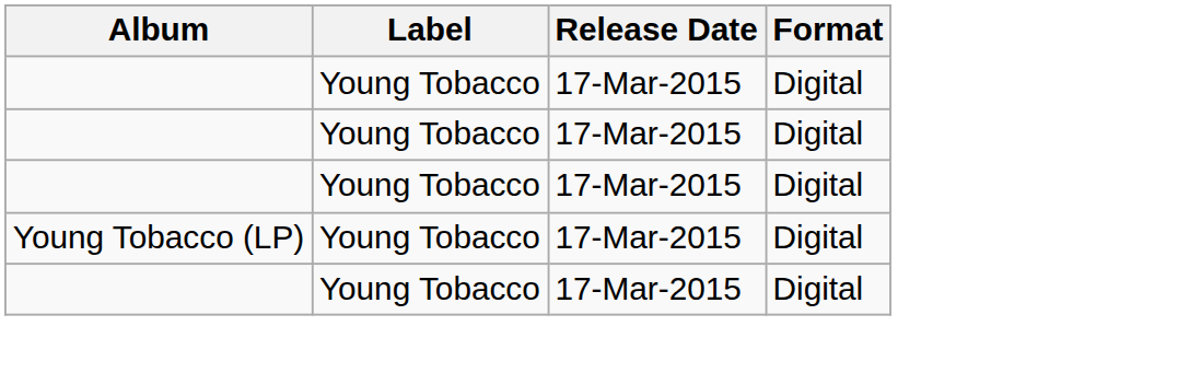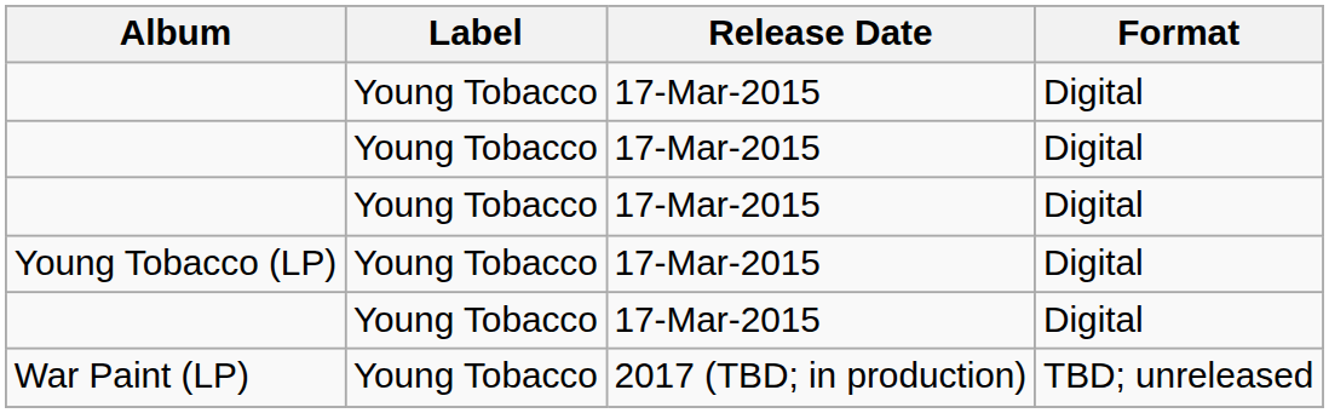+ row: War Paint (LP) | Young Tobacco | 2017 (TBD; in production) | TBD; unreleased
